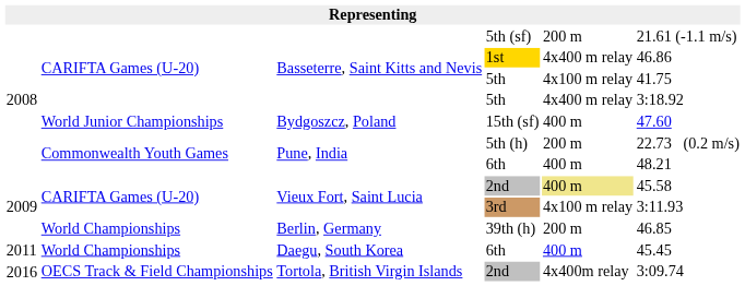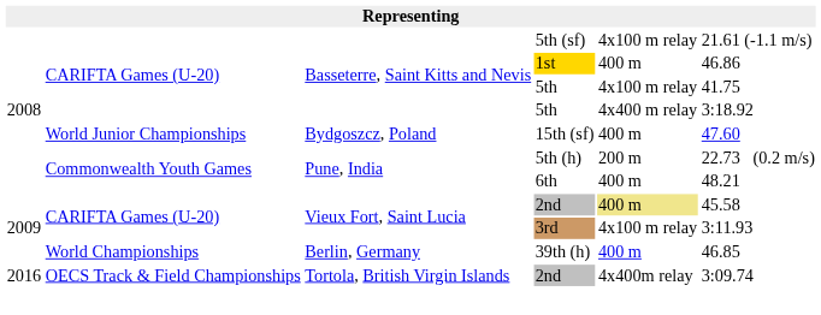5th (sf) | column 5: 200 m -> 4x100 m relay
1st | column 5: 4x400 m relay -> 400 m
39th (h) | column 5: 200 m -> 400 m
- row: 2011 | World Championships | Daegu, South Korea | 6th | 400 m | 45.45
